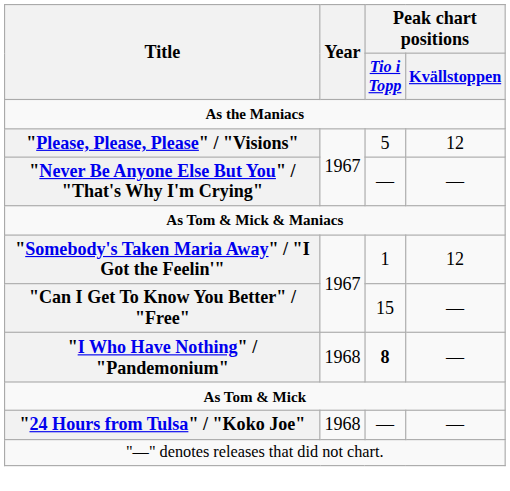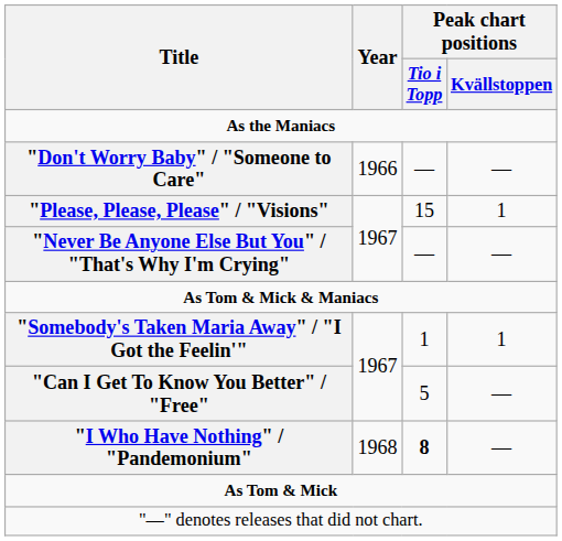+ row: "Don't Worry Baby" / "Someone to Care" | 1966 | — | —
"Please, Please, Please" / "Visions" | Peak chart positions / Tio i Topp: 5 -> 15
"Please, Please, Please" / "Visions" | Peak chart positions / Kvällstoppen: 12 -> 1
"Somebody's Taken Maria Away" / "I Got the Feelin'" | Peak chart positions / Kvällstoppen: 12 -> 1
"Can I Get To Know You Better" / "Free" | Peak chart positions / Tio i Topp: 15 -> 5
- row: "24 Hours from Tulsa" / "Koko Joe" | 1968 | — | —
